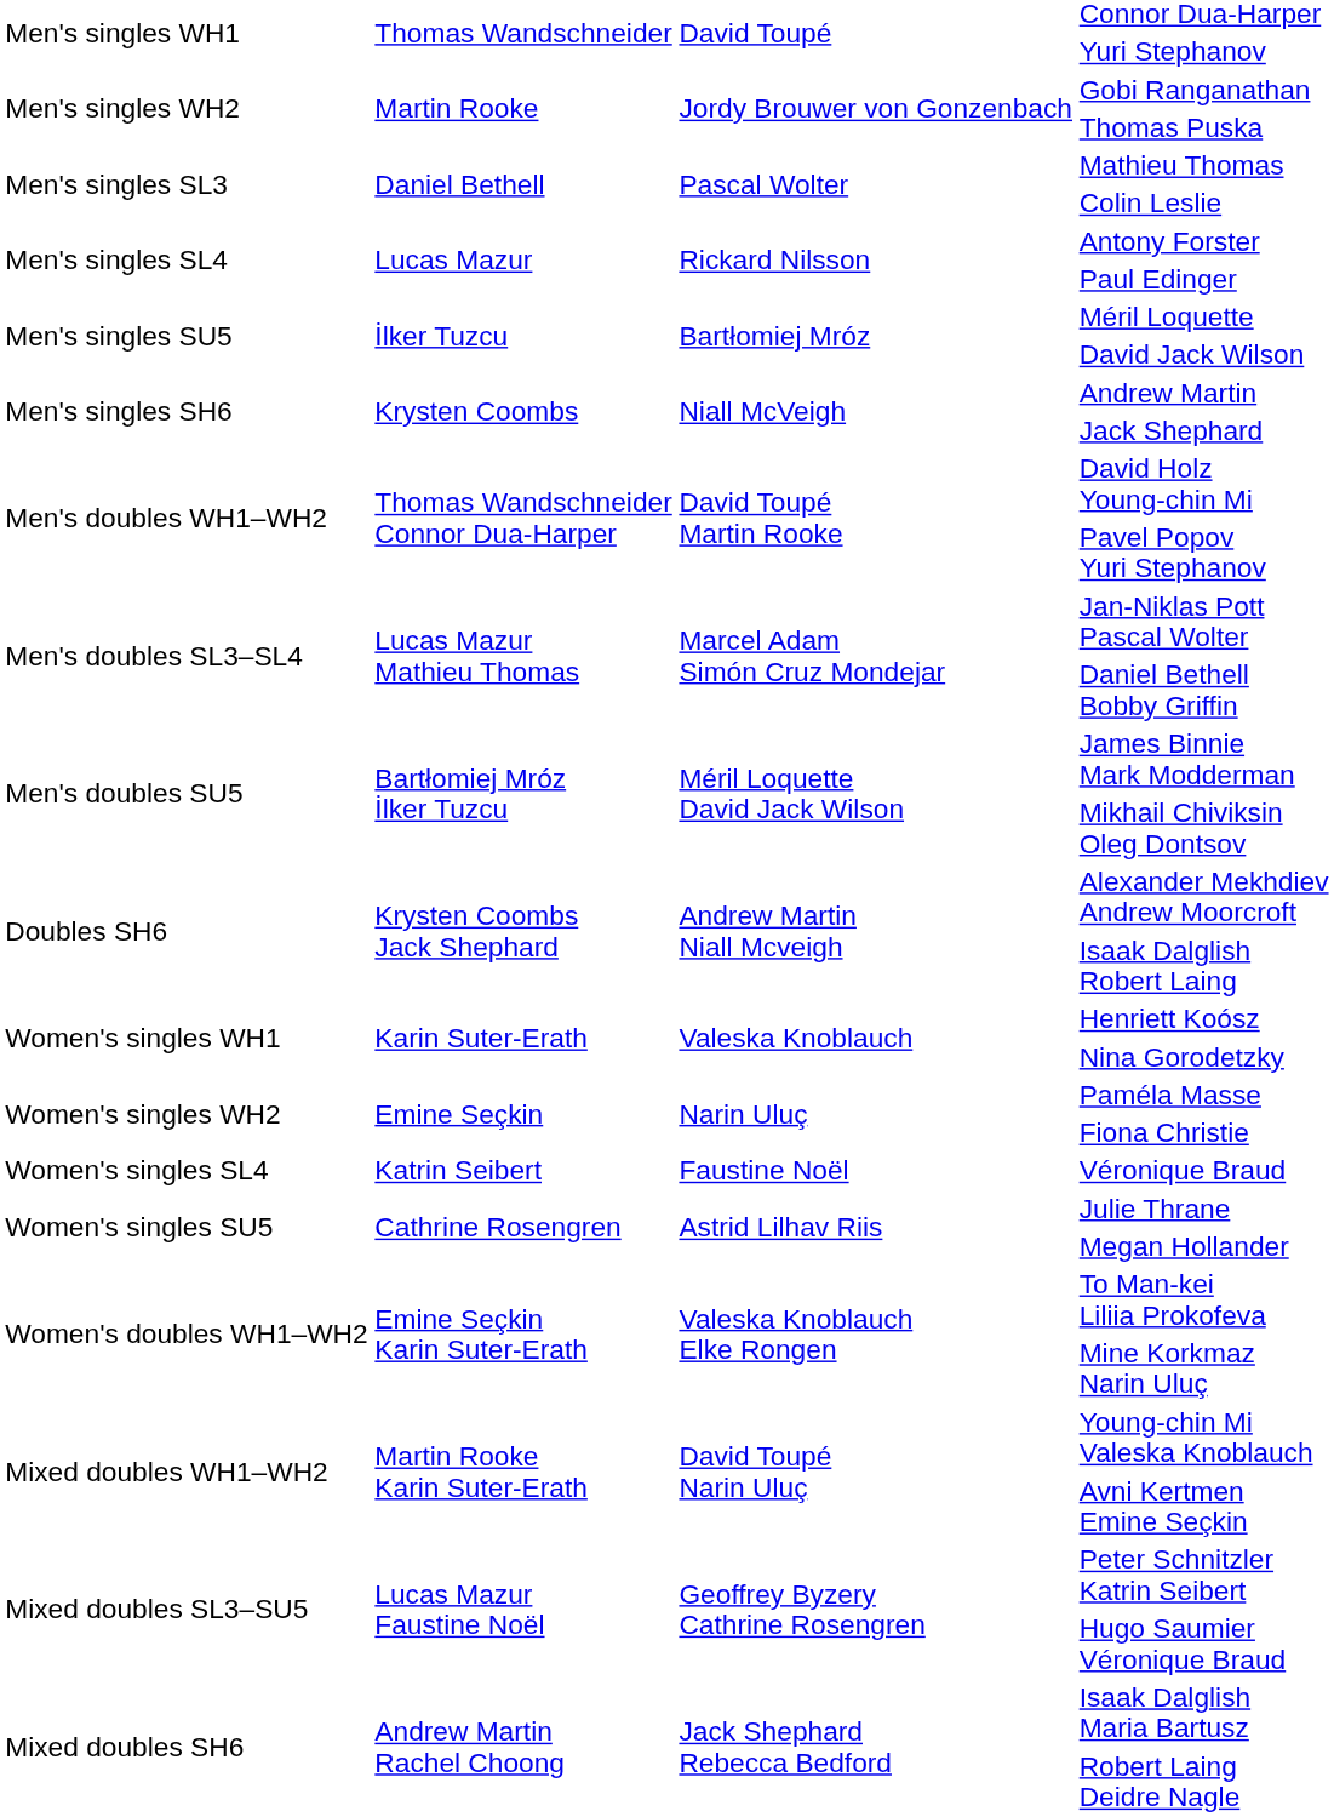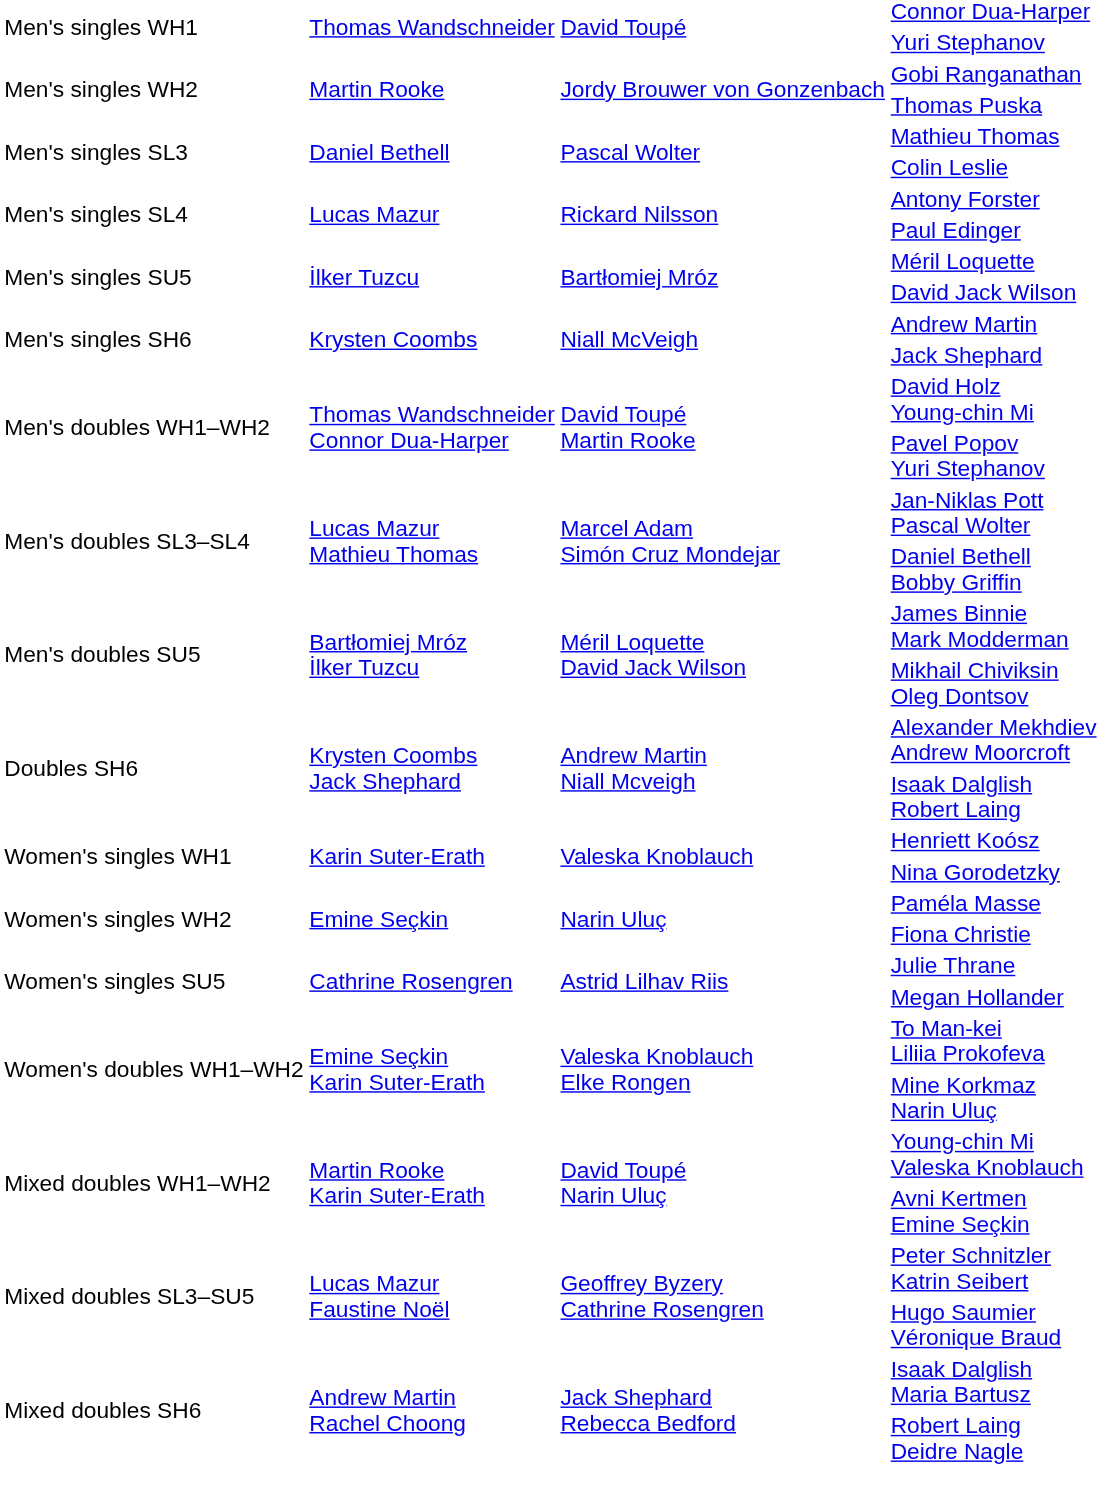- row: Women's singles SL4 | Katrin Seibert | Faustine Noël | Véronique Braud
